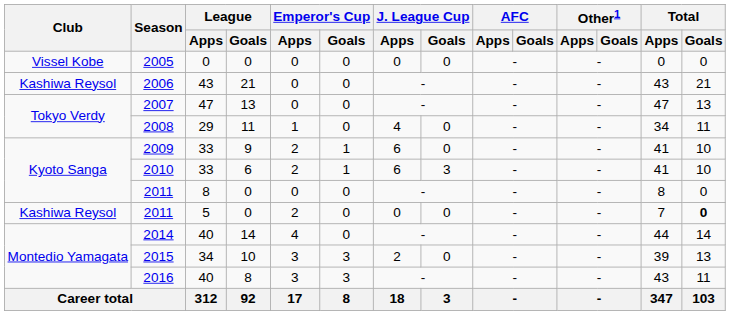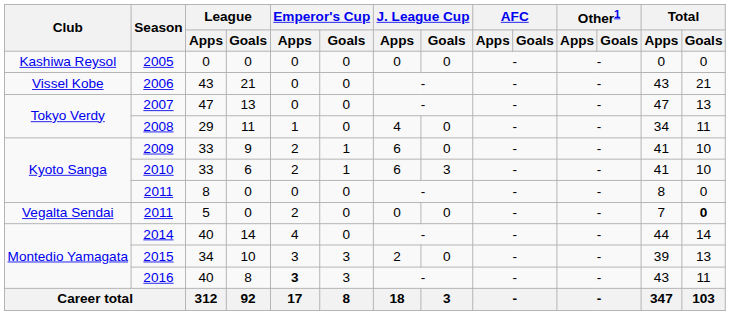2005 | Club: Vissel Kobe -> Kashiwa Reysol
2006 | Club: Kashiwa Reysol -> Vissel Kobe
2011 / 5 | Club: Kashiwa Reysol -> Vegalta Sendai
2016 | Emperor's Cup / Apps: normal -> bold
